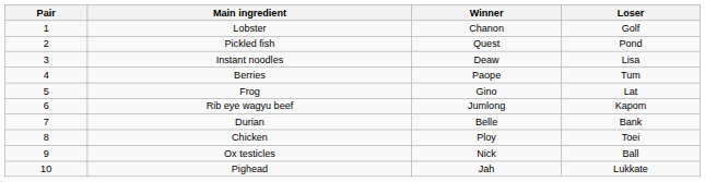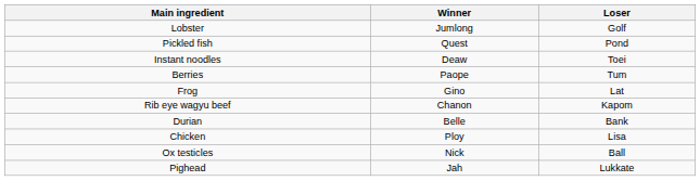- column: Pair | 1 | 2 | 3 | 4 | 5 | 6 | 7 | 8 | 9 | 10
Lobster | Winner: Chanon -> Jumlong
Instant noodles | Loser: Lisa -> Toei
Rib eye wagyu beef | Winner: Jumlong -> Chanon
Chicken | Loser: Toei -> Lisa
